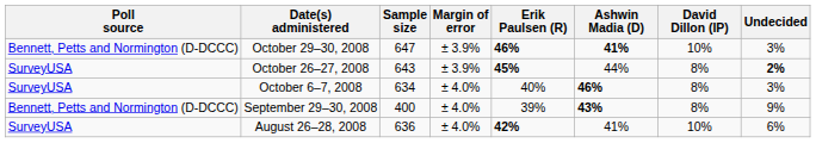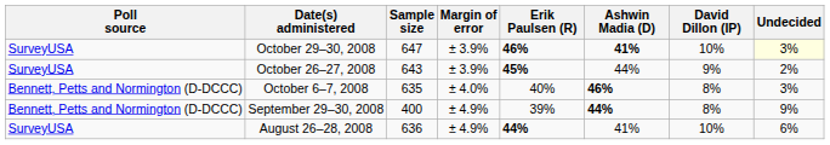October 29–30, 2008 | Poll source: Bennett, Petts and Normington (D-DCCC) -> SurveyUSA
October 29–30, 2008 | Undecided: no background -> lightyellow background
October 26–27, 2008 | David Dillon (IP): 8% -> 9%
October 26–27, 2008 | Undecided: bold -> normal
October 6–7, 2008 | Poll source: SurveyUSA -> Bennett, Petts and Normington (D-DCCC)
October 6–7, 2008 | Sample size: 634 -> 635
September 29–30, 2008 | Margin of error: ± 4.0% -> ± 4.9%
September 29–30, 2008 | Ashwin Madia (D): 43% -> 44%
August 26–28, 2008 | Margin of error: ± 4.0% -> ± 4.9%
August 26–28, 2008 | Erik Paulsen (R): 42% -> 44%
